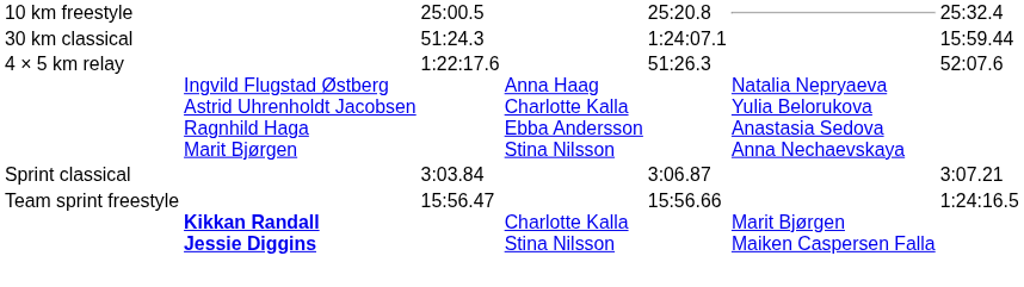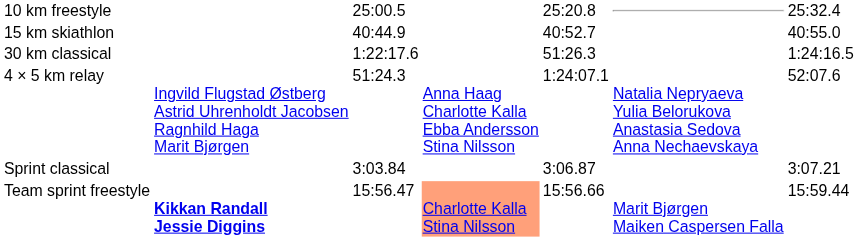+ row: 15 km skiathlon | 40:44.9 | 40:52.7 | 40:55.0
30 km classical | column 3: 51:24.3 -> 1:22:17.6
30 km classical | column 5: 1:24:07.1 -> 51:26.3
30 km classical | column 7: 15:59.44 -> 1:24:16.5
4 × 5 km relay | column 3: 1:22:17.6 -> 51:24.3
4 × 5 km relay | column 5: 51:26.3 -> 1:24:07.1
Team sprint freestyle | column 4: no background -> lightsalmon background
Team sprint freestyle | column 7: 1:24:16.5 -> 15:59.44
